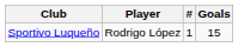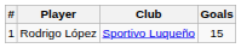columns swapped: # <-> Club
